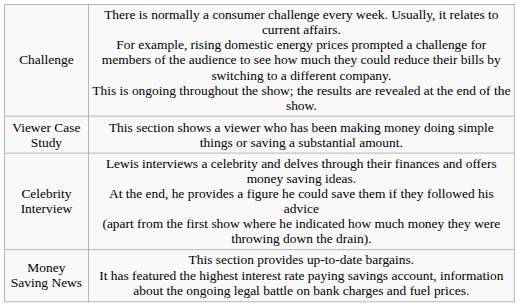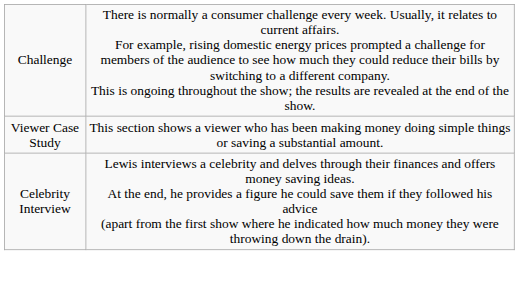- row: Money Saving News | This section provides up-to-date bargains. It has featured the highest interest rate paying savings account, information about the ongoing legal battle on bank charges and fuel prices.
